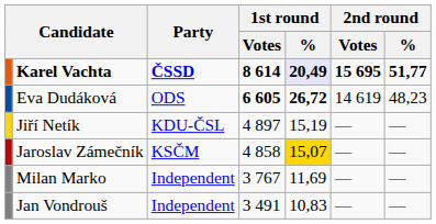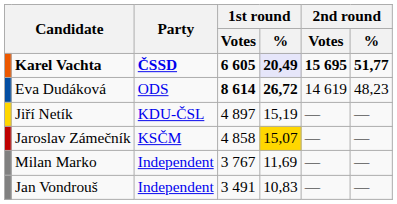Karel Vachta | 1st round / Votes: 8 614 -> 6 605
Eva Dudáková | 1st round / Votes: 6 605 -> 8 614
